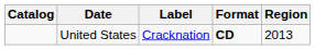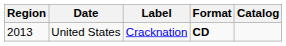columns swapped: Region <-> Catalog
